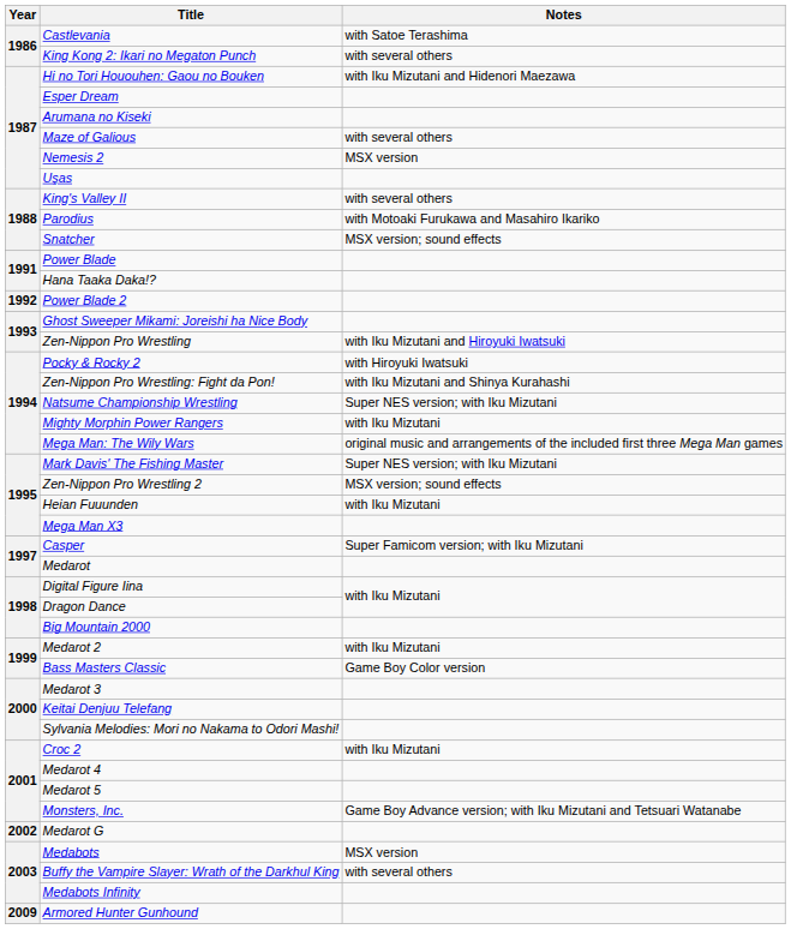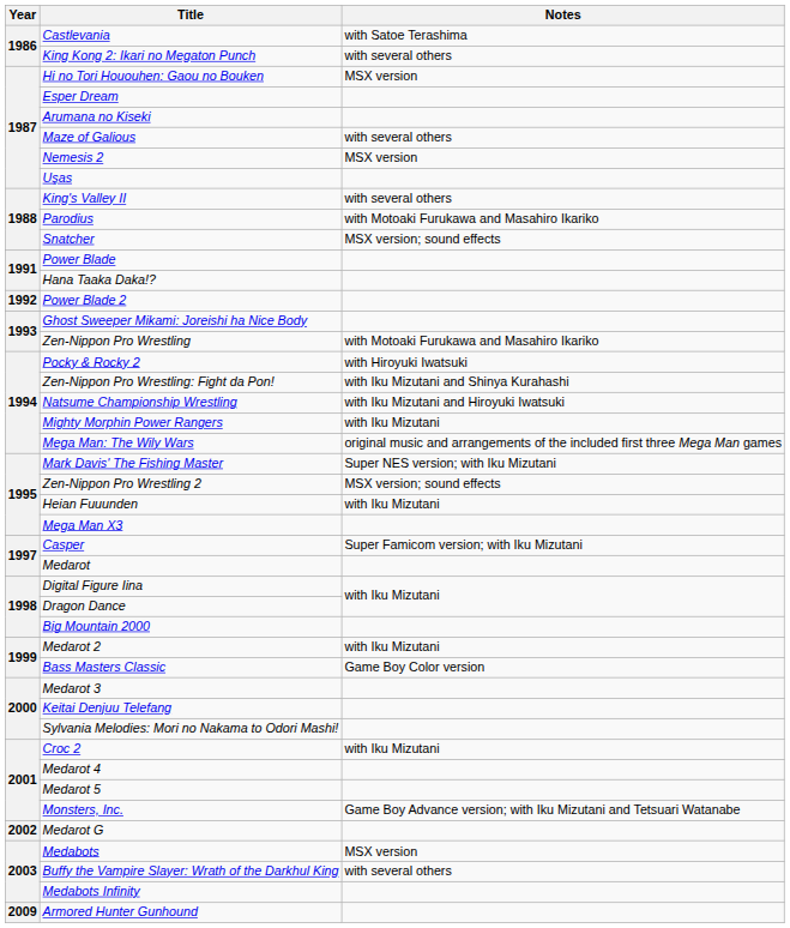Hi no Tori Hououhen: Gaou no Bouken | Notes: with Iku Mizutani and Hidenori Maezawa -> MSX version
Zen-Nippon Pro Wrestling | Notes: with Iku Mizutani and Hiroyuki Iwatsuki -> with Motoaki Furukawa and Masahiro Ikariko
Natsume Championship Wrestling | Notes: Super NES version; with Iku Mizutani -> with Iku Mizutani and Hiroyuki Iwatsuki
